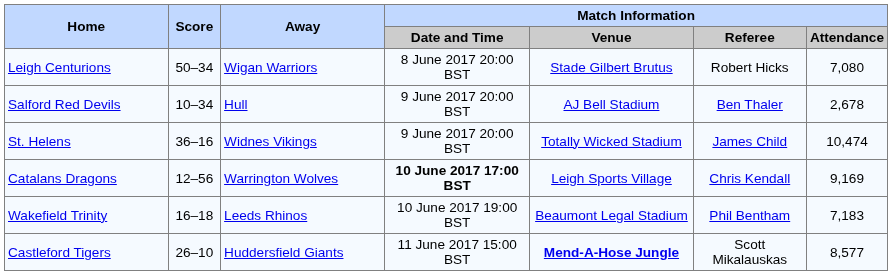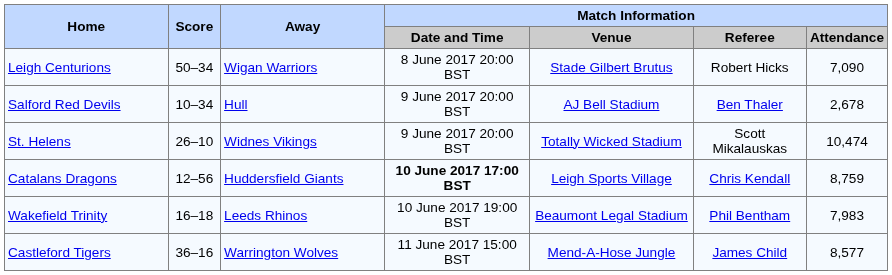Leigh Centurions | Match Information / Attendance: 7,080 -> 7,090
St. Helens | Score: 36–16 -> 26–10
St. Helens | Match Information / Referee: James Child -> Scott Mikalauskas
Catalans Dragons | Away: Warrington Wolves -> Huddersfield Giants
Catalans Dragons | Match Information / Attendance: 9,169 -> 8,759
Wakefield Trinity | Match Information / Attendance: 7,183 -> 7,983
Castleford Tigers | Score: 26–10 -> 36–16
Castleford Tigers | Away: Huddersfield Giants -> Warrington Wolves
Castleford Tigers | Match Information / Venue: bold -> normal
Castleford Tigers | Match Information / Referee: Scott Mikalauskas -> James Child
